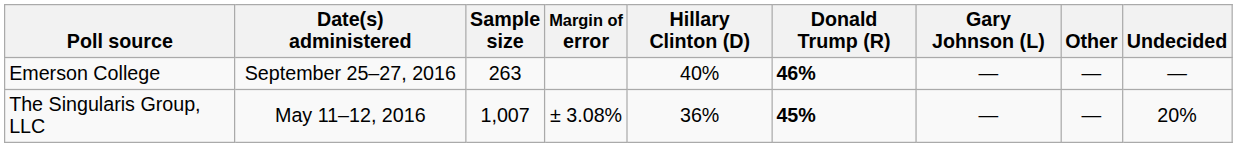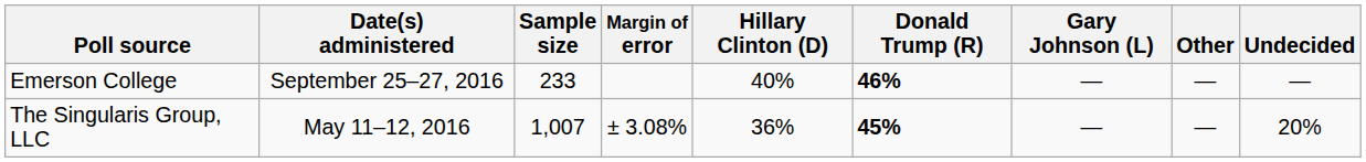Emerson College | Sample size: 263 -> 233
